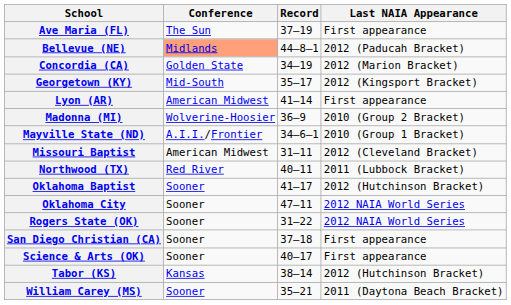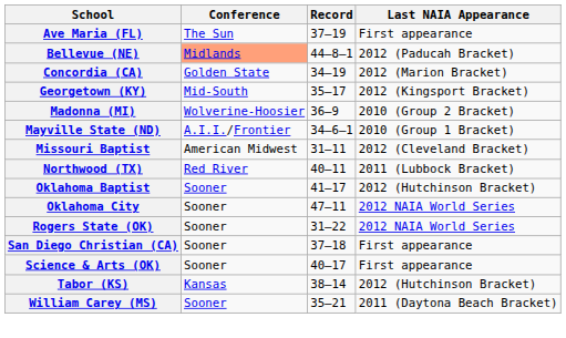- row: Lyon (AR) | American Midwest | 41–14 | First appearance
